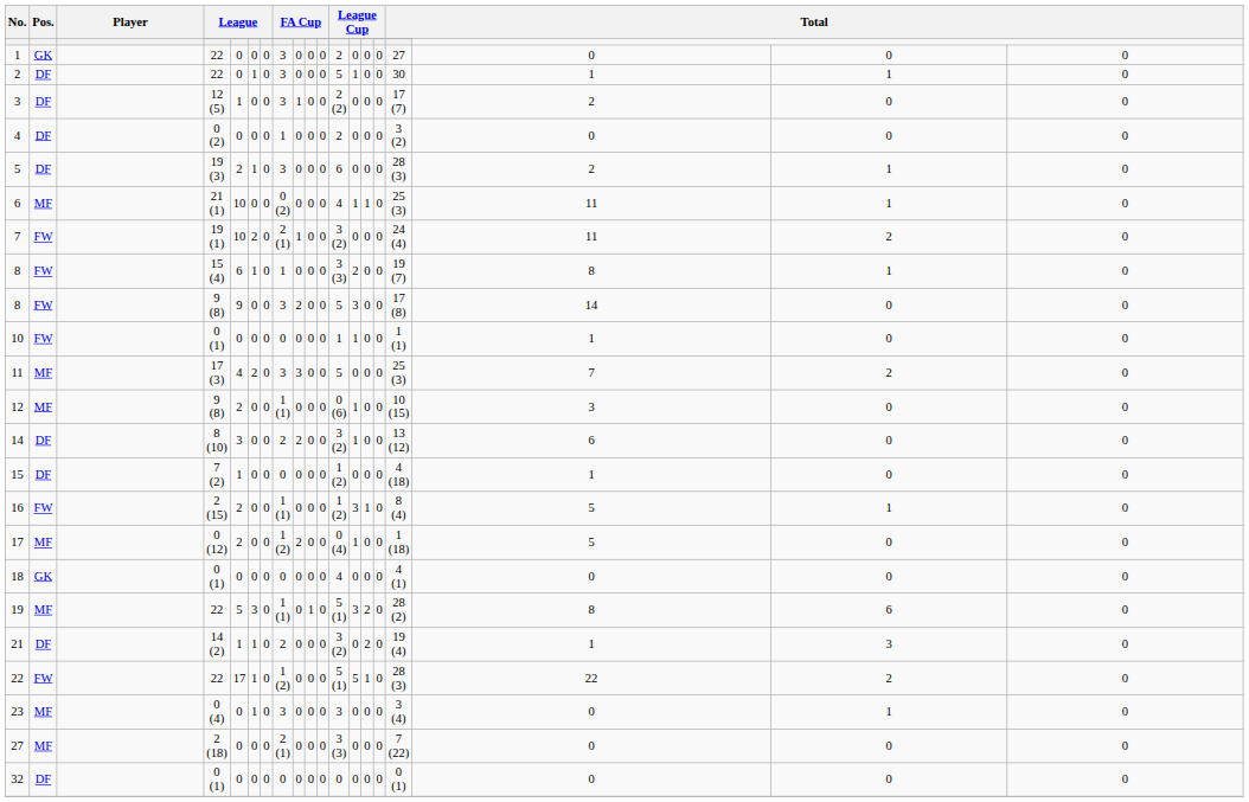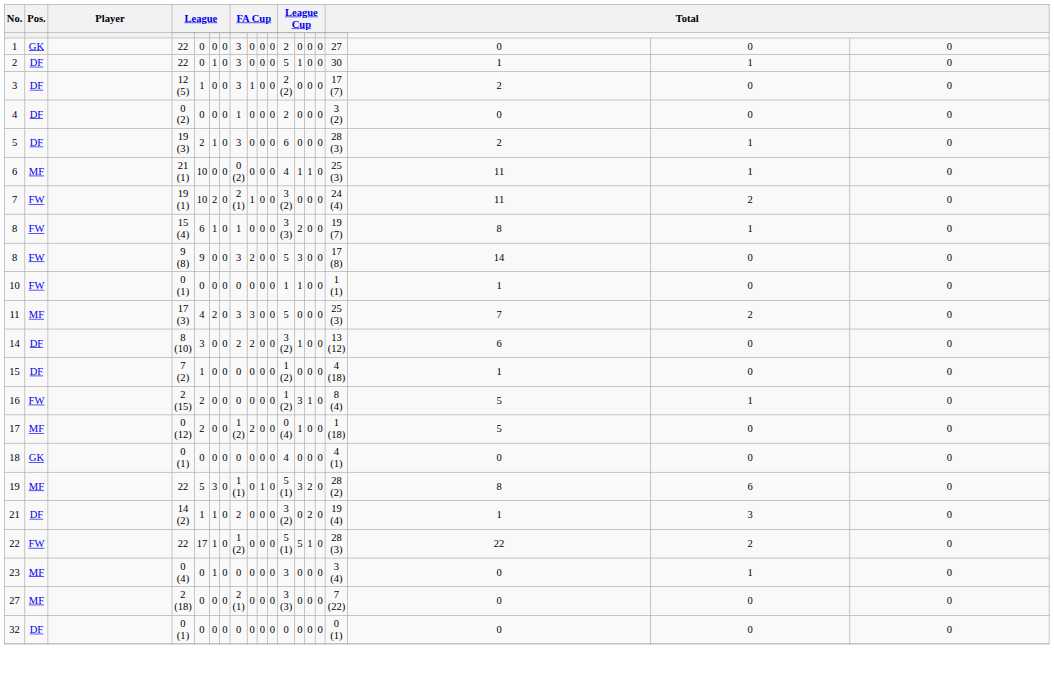- row: 12 | MF | 9 (8) | 2 | 0 | 0 | 1 (1) | 0 | 0 | 0 | 0 (6) | 1 | 0 | 0 | 10 (15) | 3 | 0 | 0
16 | column 8: 1 (1) -> 0
23 | column 8: 3 -> 0
